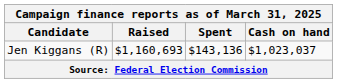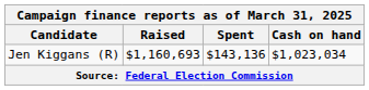Jen Kiggans (R) | Cash on hand: $1,023,037 -> $1,023,034
